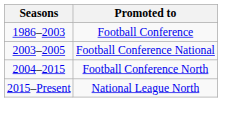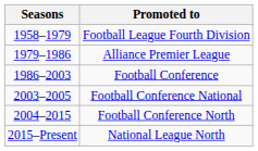+ row: 1958–1979 | Football League Fourth Division
+ row: 1979–1986 | Alliance Premier League
